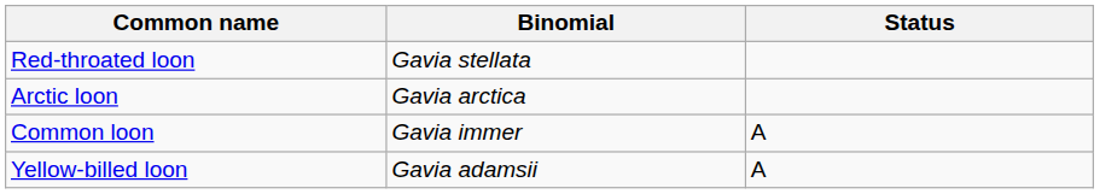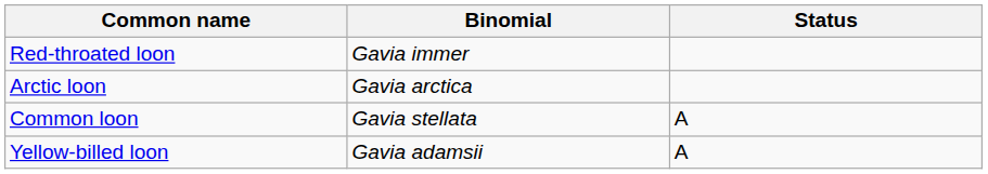Red-throated loon | Binomial: Gavia stellata -> Gavia immer
Common loon | Binomial: Gavia immer -> Gavia stellata
